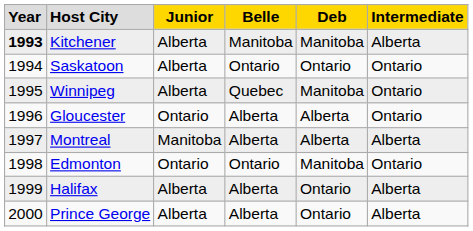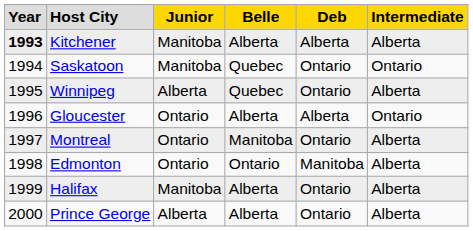Kitchener | column 3: Alberta -> Manitoba
Kitchener | column 4: Manitoba -> Alberta
Kitchener | column 5: Manitoba -> Alberta
Saskatoon | column 3: Alberta -> Manitoba
Saskatoon | column 4: Ontario -> Quebec
Winnipeg | column 5: Manitoba -> Ontario
Winnipeg | column 6: Ontario -> Alberta
Montreal | column 3: Manitoba -> Ontario
Montreal | column 4: Alberta -> Manitoba
Montreal | column 5: Alberta -> Ontario
Edmonton | column 6: Ontario -> Alberta
Halifax | column 3: Alberta -> Manitoba
